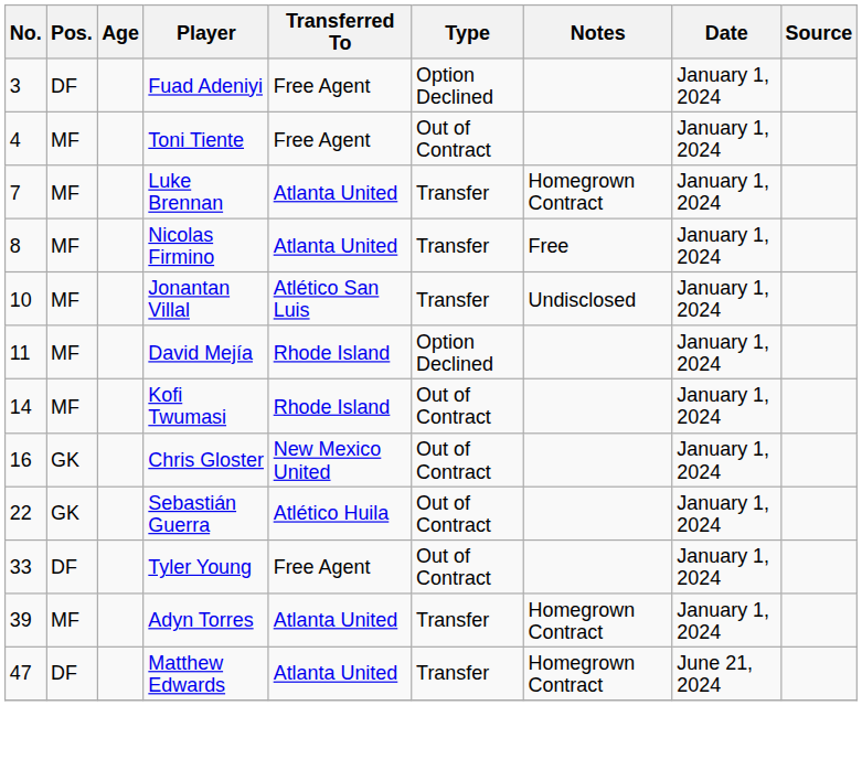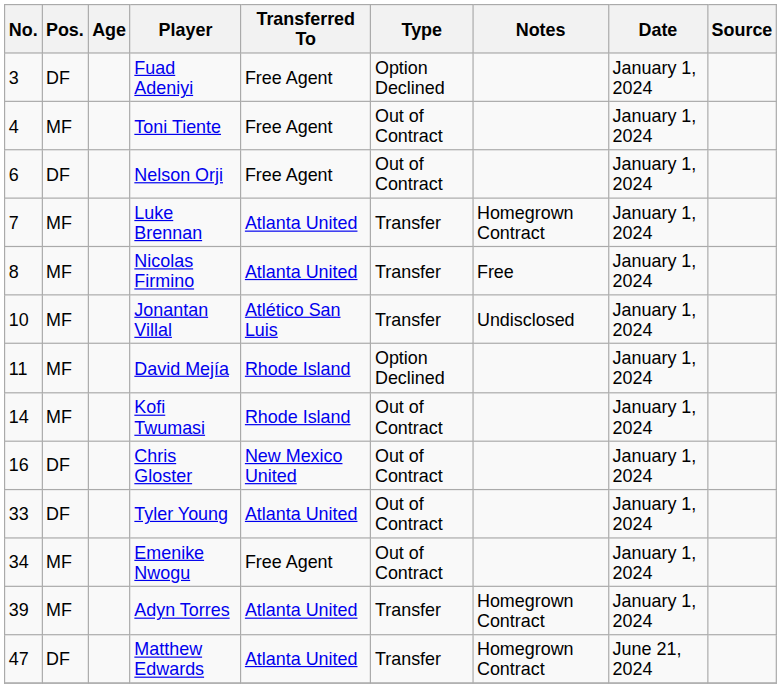+ row: 6 | DF | Nelson Orji | Free Agent | Out of Contract | January 1, 2024
Chris Gloster | Pos.: GK -> DF
- row: 22 | GK | Sebastián Guerra | Atlético Huila | Out of Contract | January 1, 2024
Tyler Young | Transferred To: Free Agent -> Atlanta United
+ row: 34 | MF | Emenike Nwogu | Free Agent | Out of Contract | January 1, 2024
